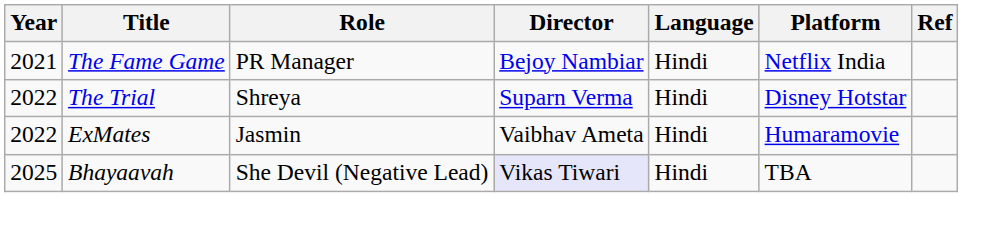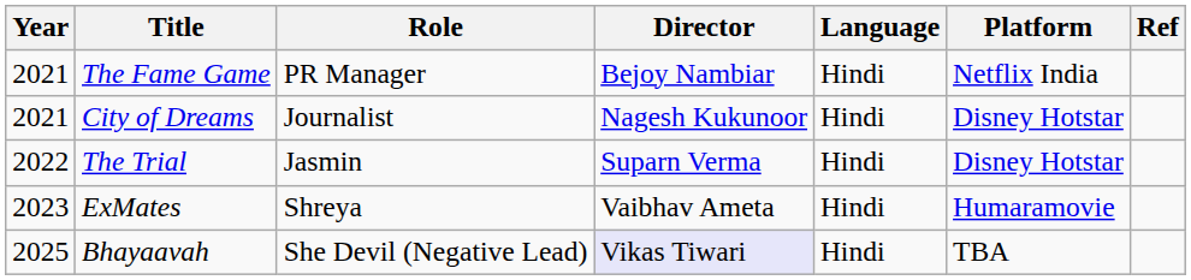+ row: 2021 | City of Dreams | Journalist | Nagesh Kukunoor | Hindi | Disney Hotstar
The Trial | Role: Shreya -> Jasmin
ExMates | Year: 2022 -> 2023
ExMates | Role: Jasmin -> Shreya
